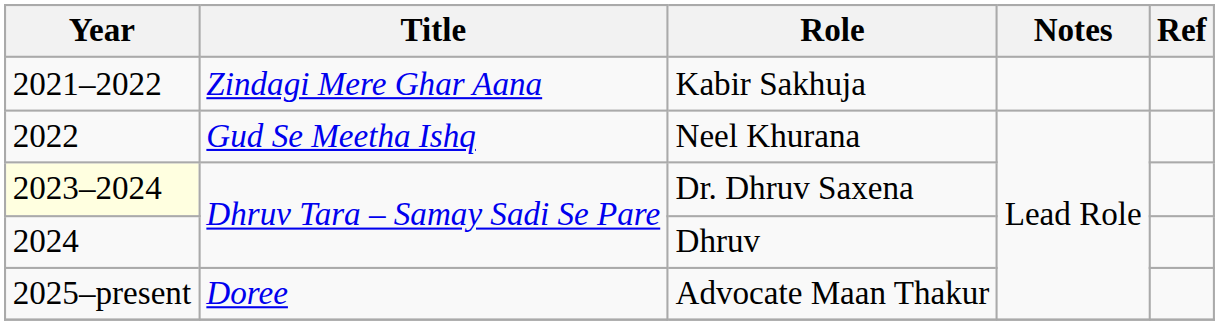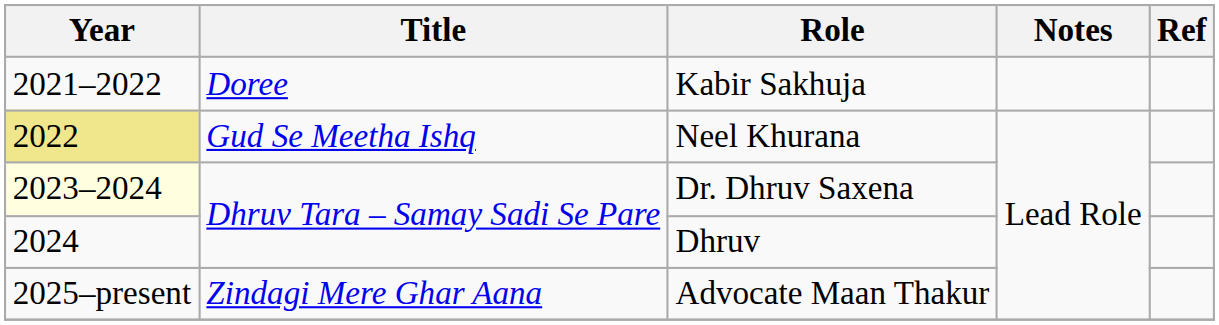Kabir Sakhuja | Title: Zindagi Mere Ghar Aana -> Doree
Neel Khurana | Year: no background -> khaki background
Advocate Maan Thakur | Title: Doree -> Zindagi Mere Ghar Aana
